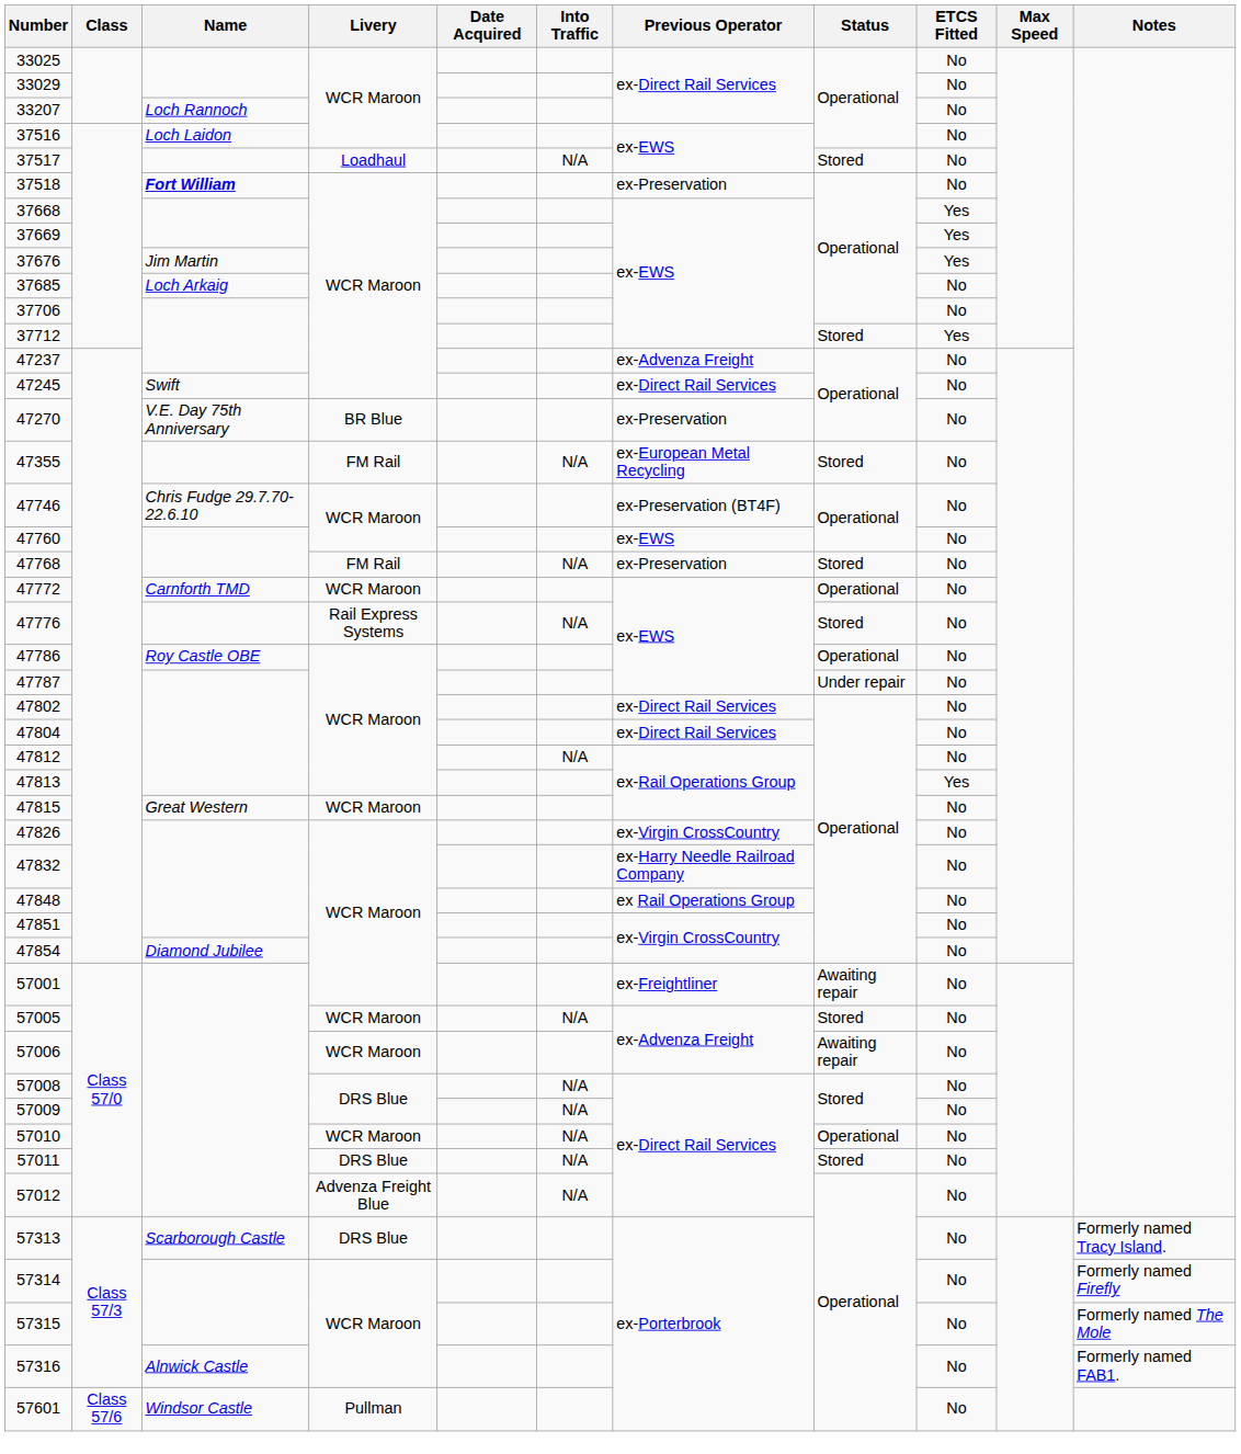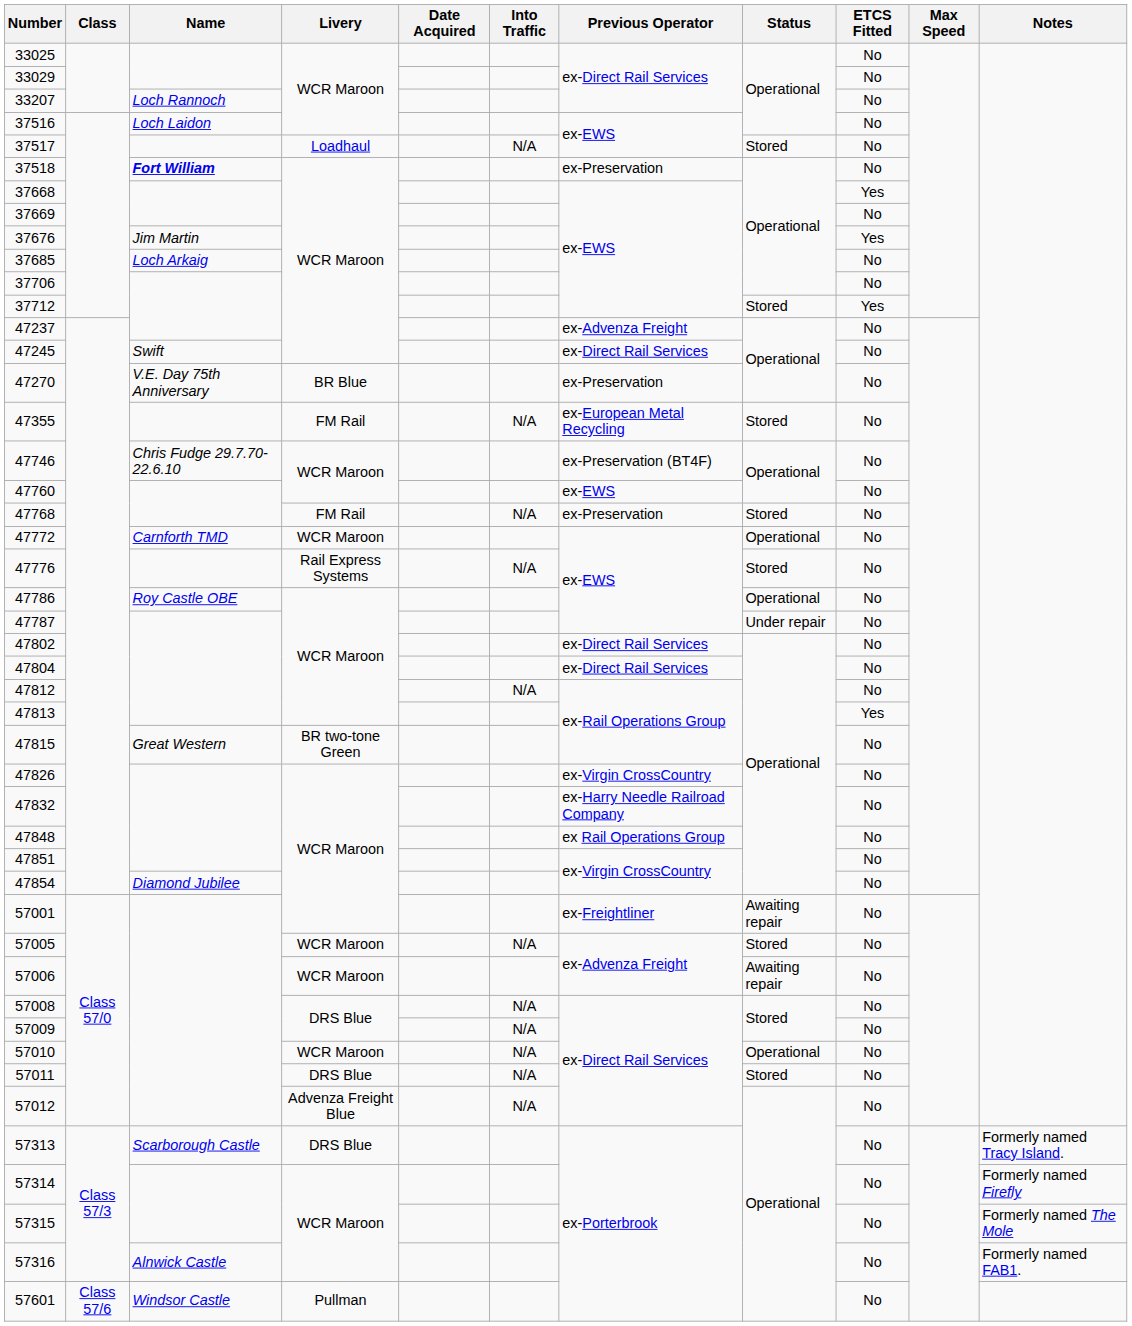37669 | ETCS Fitted: Yes -> No
47815 | Livery: WCR Maroon -> BR two-tone Green
